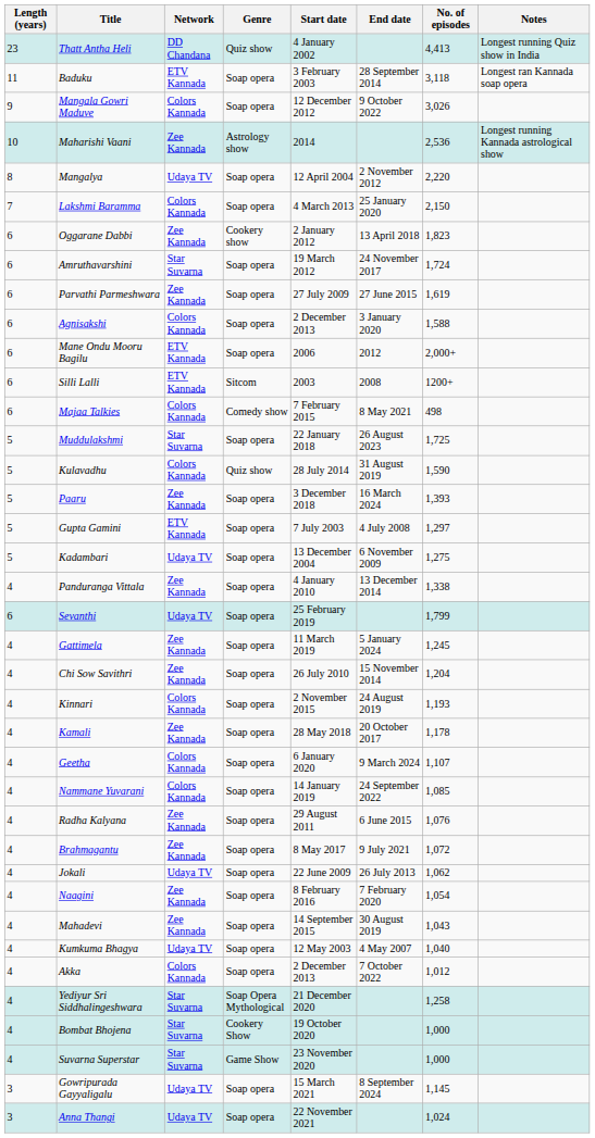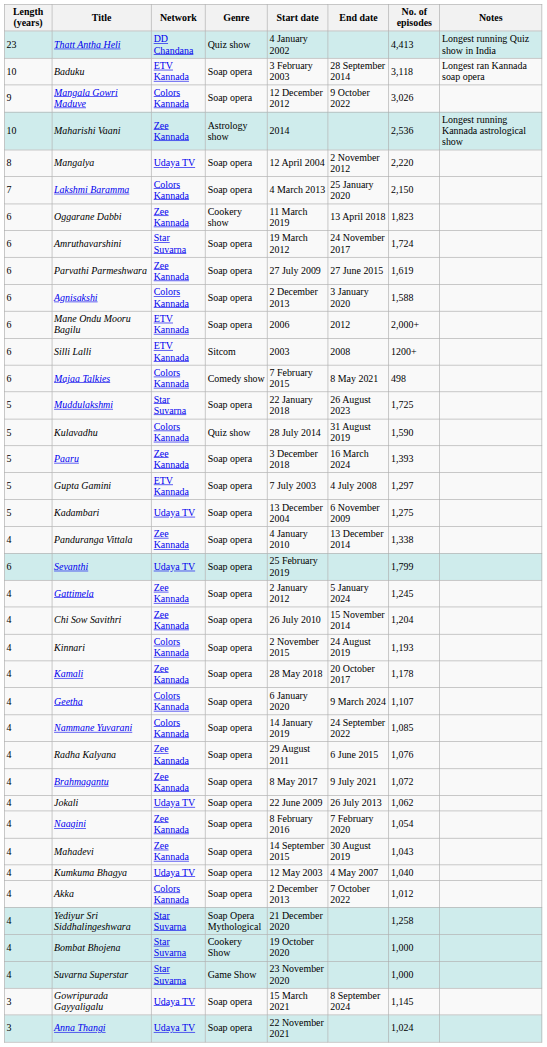Baduku | Length (years): 11 -> 10
Oggarane Dabbi | Start date: 2 January 2012 -> 11 March 2019
Gattimela | Start date: 11 March 2019 -> 2 January 2012
